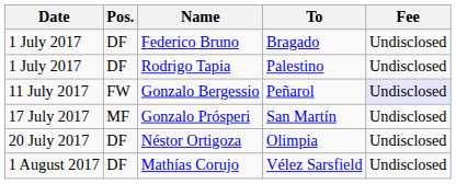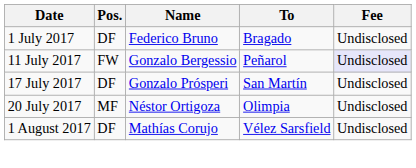- row: 1 July 2017 | DF | Rodrigo Tapia | Palestino | Undisclosed
Gonzalo Prósperi | Pos.: MF -> DF
Néstor Ortigoza | Pos.: DF -> MF
